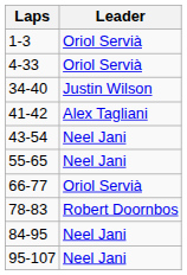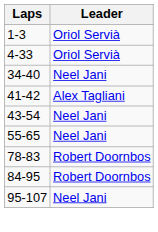34-40 | Leader: Justin Wilson -> Neel Jani
- row: 66-77 | Oriol Servià
84-95 | Leader: Neel Jani -> Robert Doornbos
